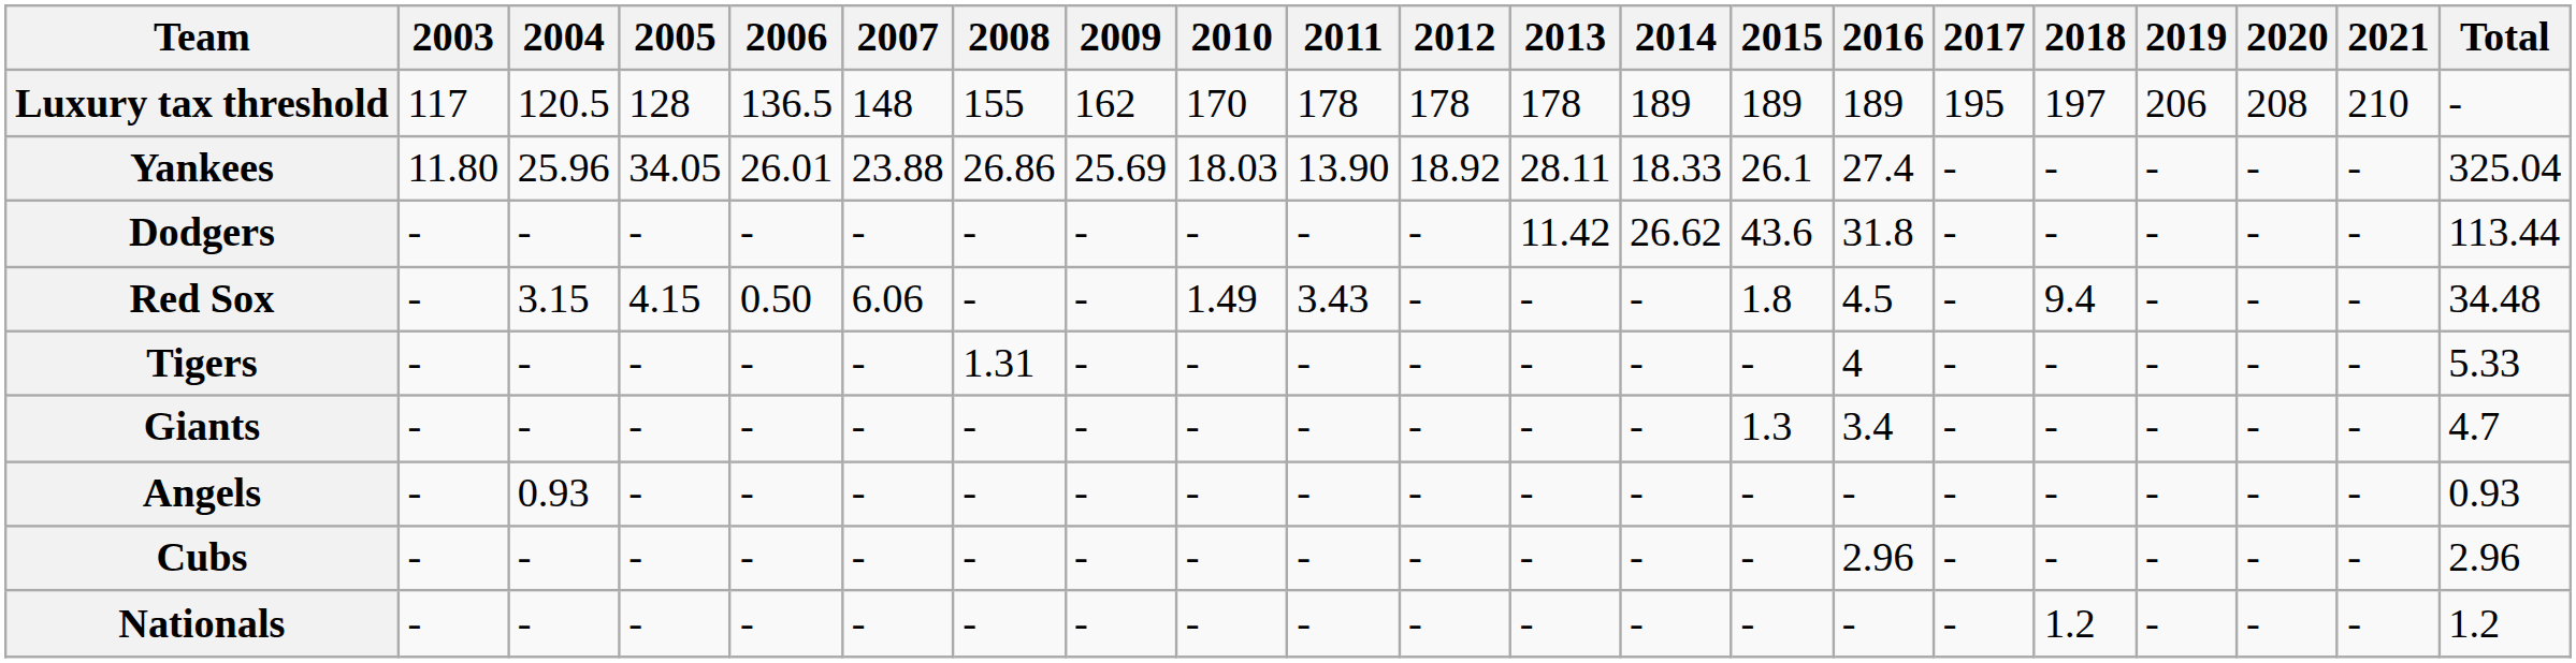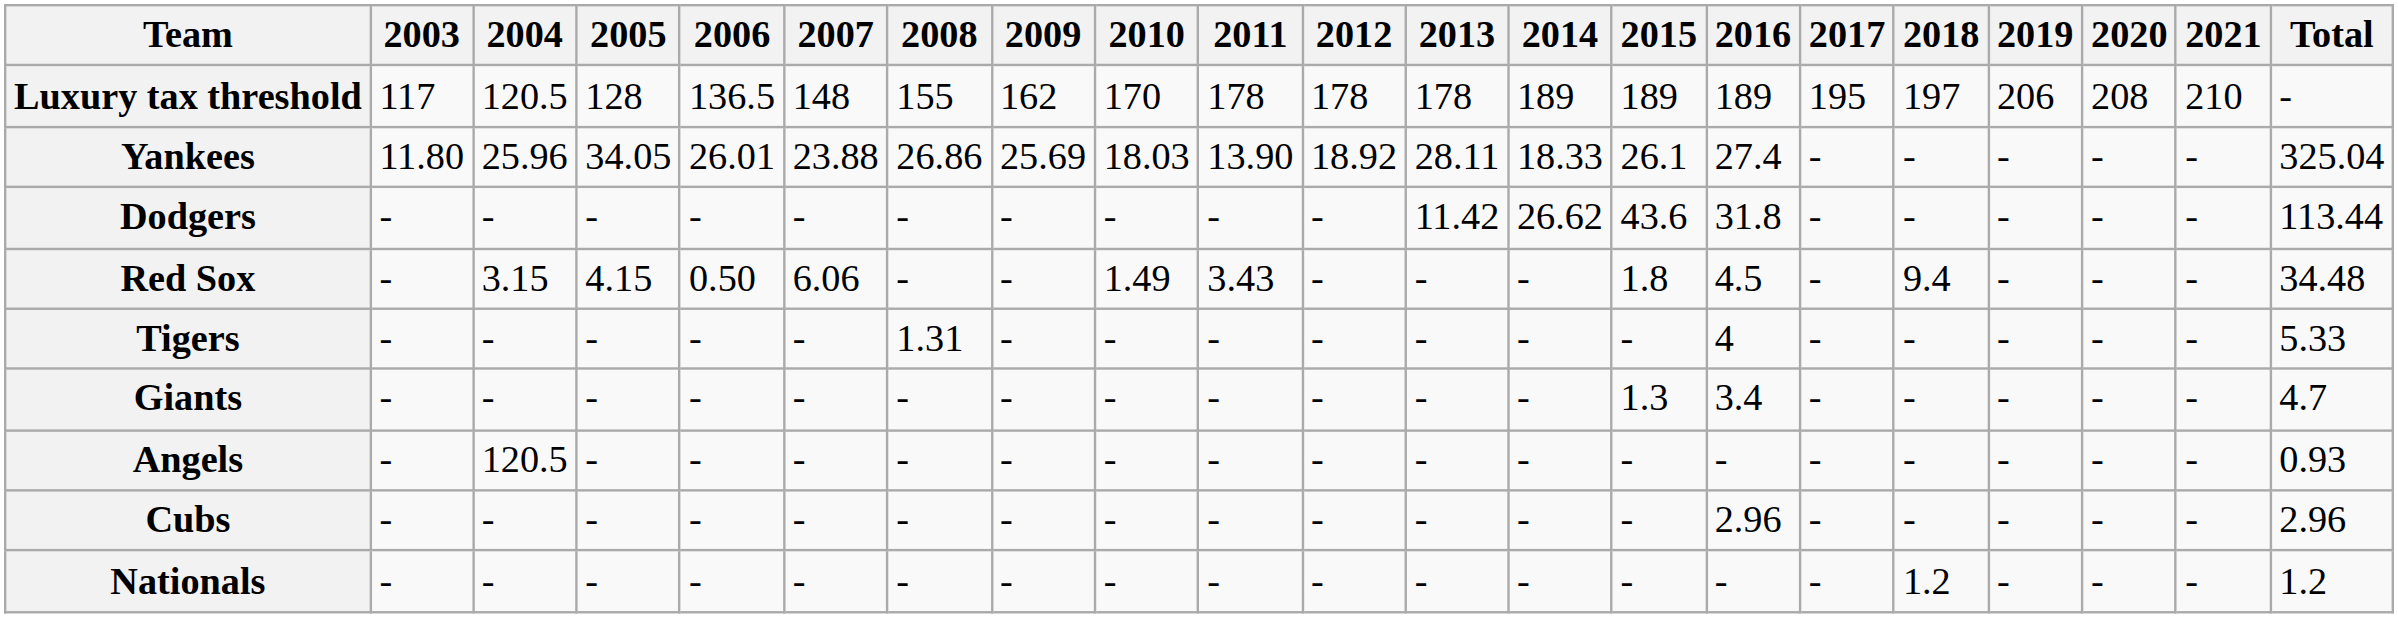Angels | 2004: 0.93 -> 120.5
